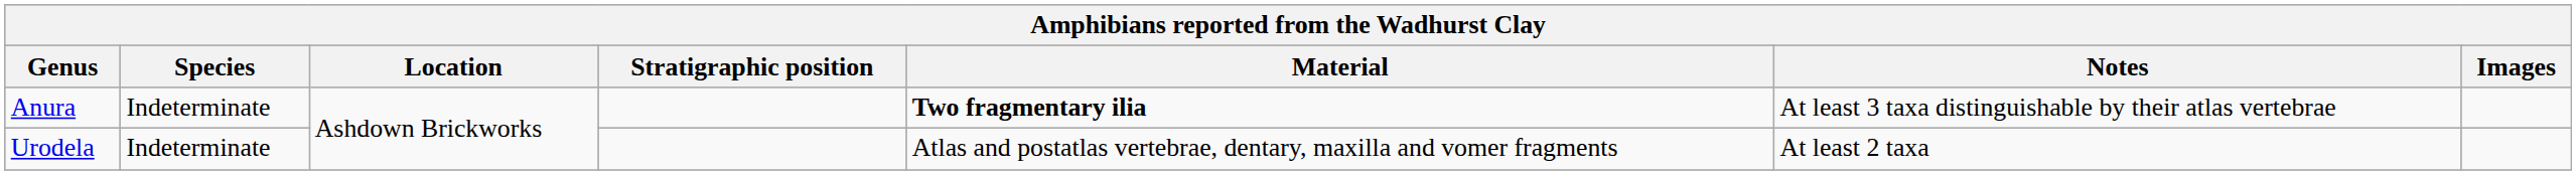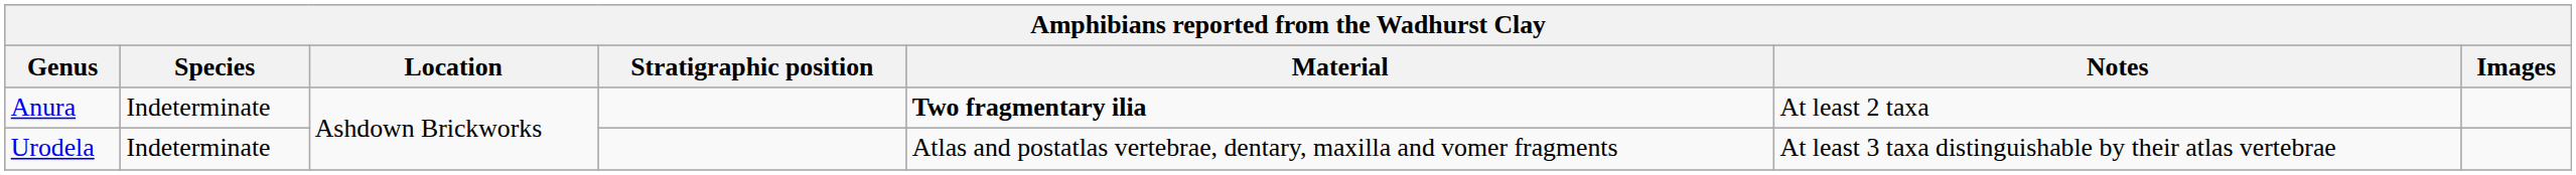Anura | Notes: At least 3 taxa distinguishable by their atlas vertebrae -> At least 2 taxa
Urodela | Notes: At least 2 taxa -> At least 3 taxa distinguishable by their atlas vertebrae
